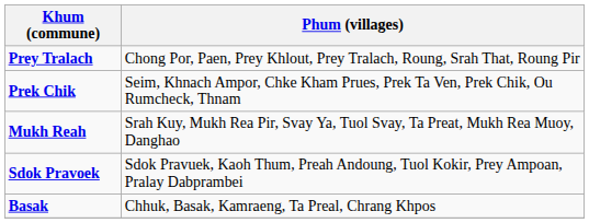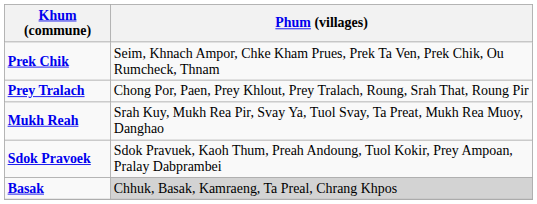rows swapped: Prek Chik <-> Prey Tralach
Basak | Phum (villages): no background -> lightgrey background
